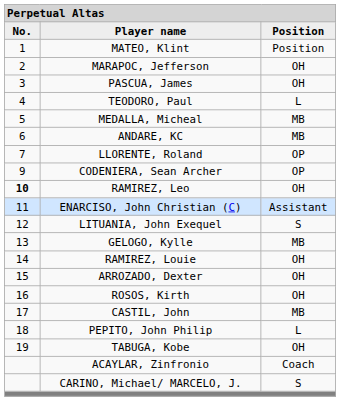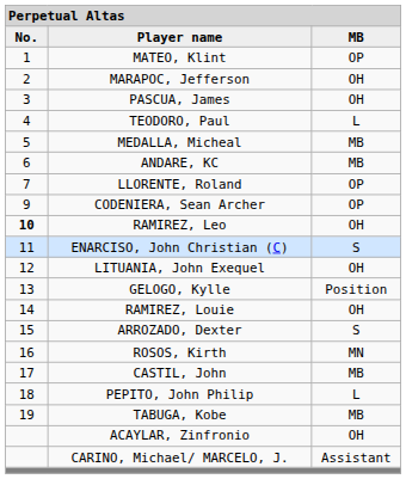Player name | column 3: Position -> MB
MATEO, Klint | column 3: Position -> OP
ENARCISO, John Christian (C) | column 3: Assistant -> S
LITUANIA, John Exequel | column 3: S -> OH
GELOGO, Kylle | column 3: MB -> Position
ARROZADO, Dexter | column 3: OH -> S
ROSOS, Kirth | column 3: OH -> MN
TABUGA, Kobe | column 3: OH -> MB
ACAYLAR, Zinfronio | column 3: Coach -> OH
CARINO, Michael/ MARCELO, J. | column 3: S -> Assistant
